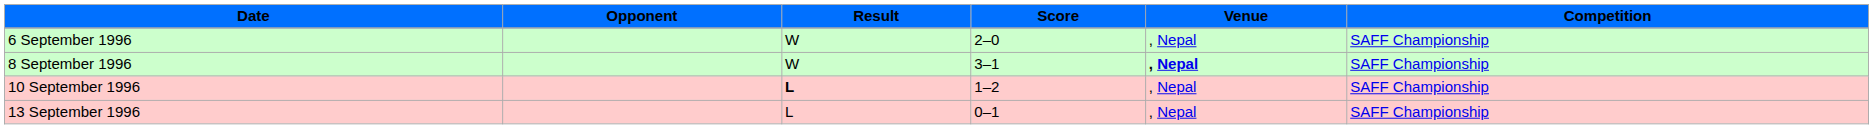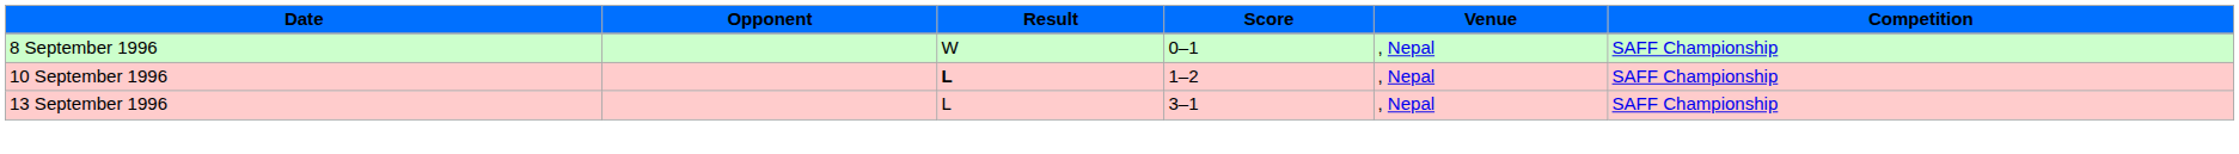- row: 6 September 1996 | W | 2–0 | , Nepal | SAFF Championship
8 September 1996 | Score: 3–1 -> 0–1
8 September 1996 | Venue: bold -> normal
13 September 1996 | Score: 0–1 -> 3–1
